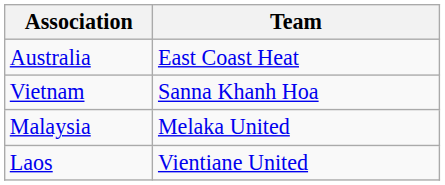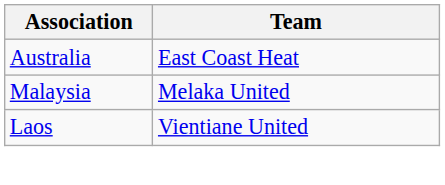- row: Vietnam | Sanna Khanh Hoa
